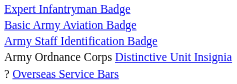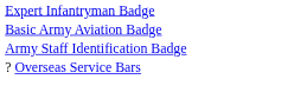- row: Army Ordnance Corps Distinctive Unit Insignia
